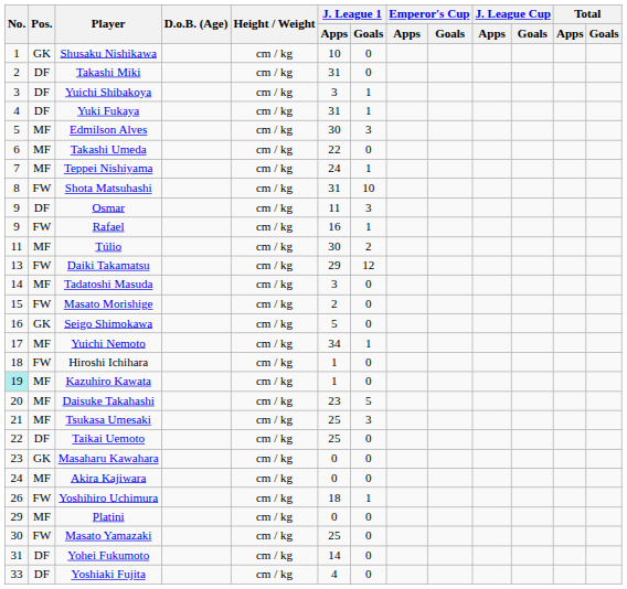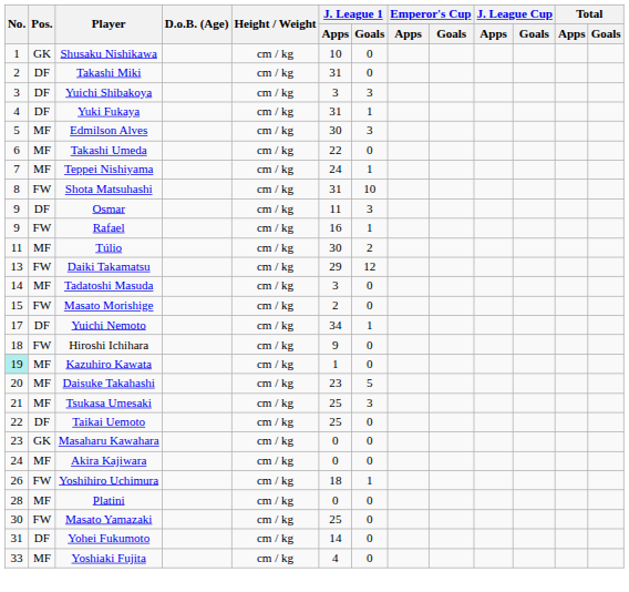Yuichi Shibakoya | J. League 1 / Goals: 1 -> 3
- row: 16 | GK | Seigo Shimokawa | cm / kg | 5 | 0
Yuichi Nemoto | Pos.: MF -> DF
Hiroshi Ichihara | J. League 1 / Apps: 1 -> 9
Platini | No.: 29 -> 28
Yoshiaki Fujita | Pos.: DF -> MF
